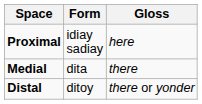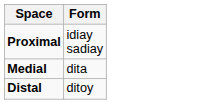- column: Gloss | here | there | there or yonder
